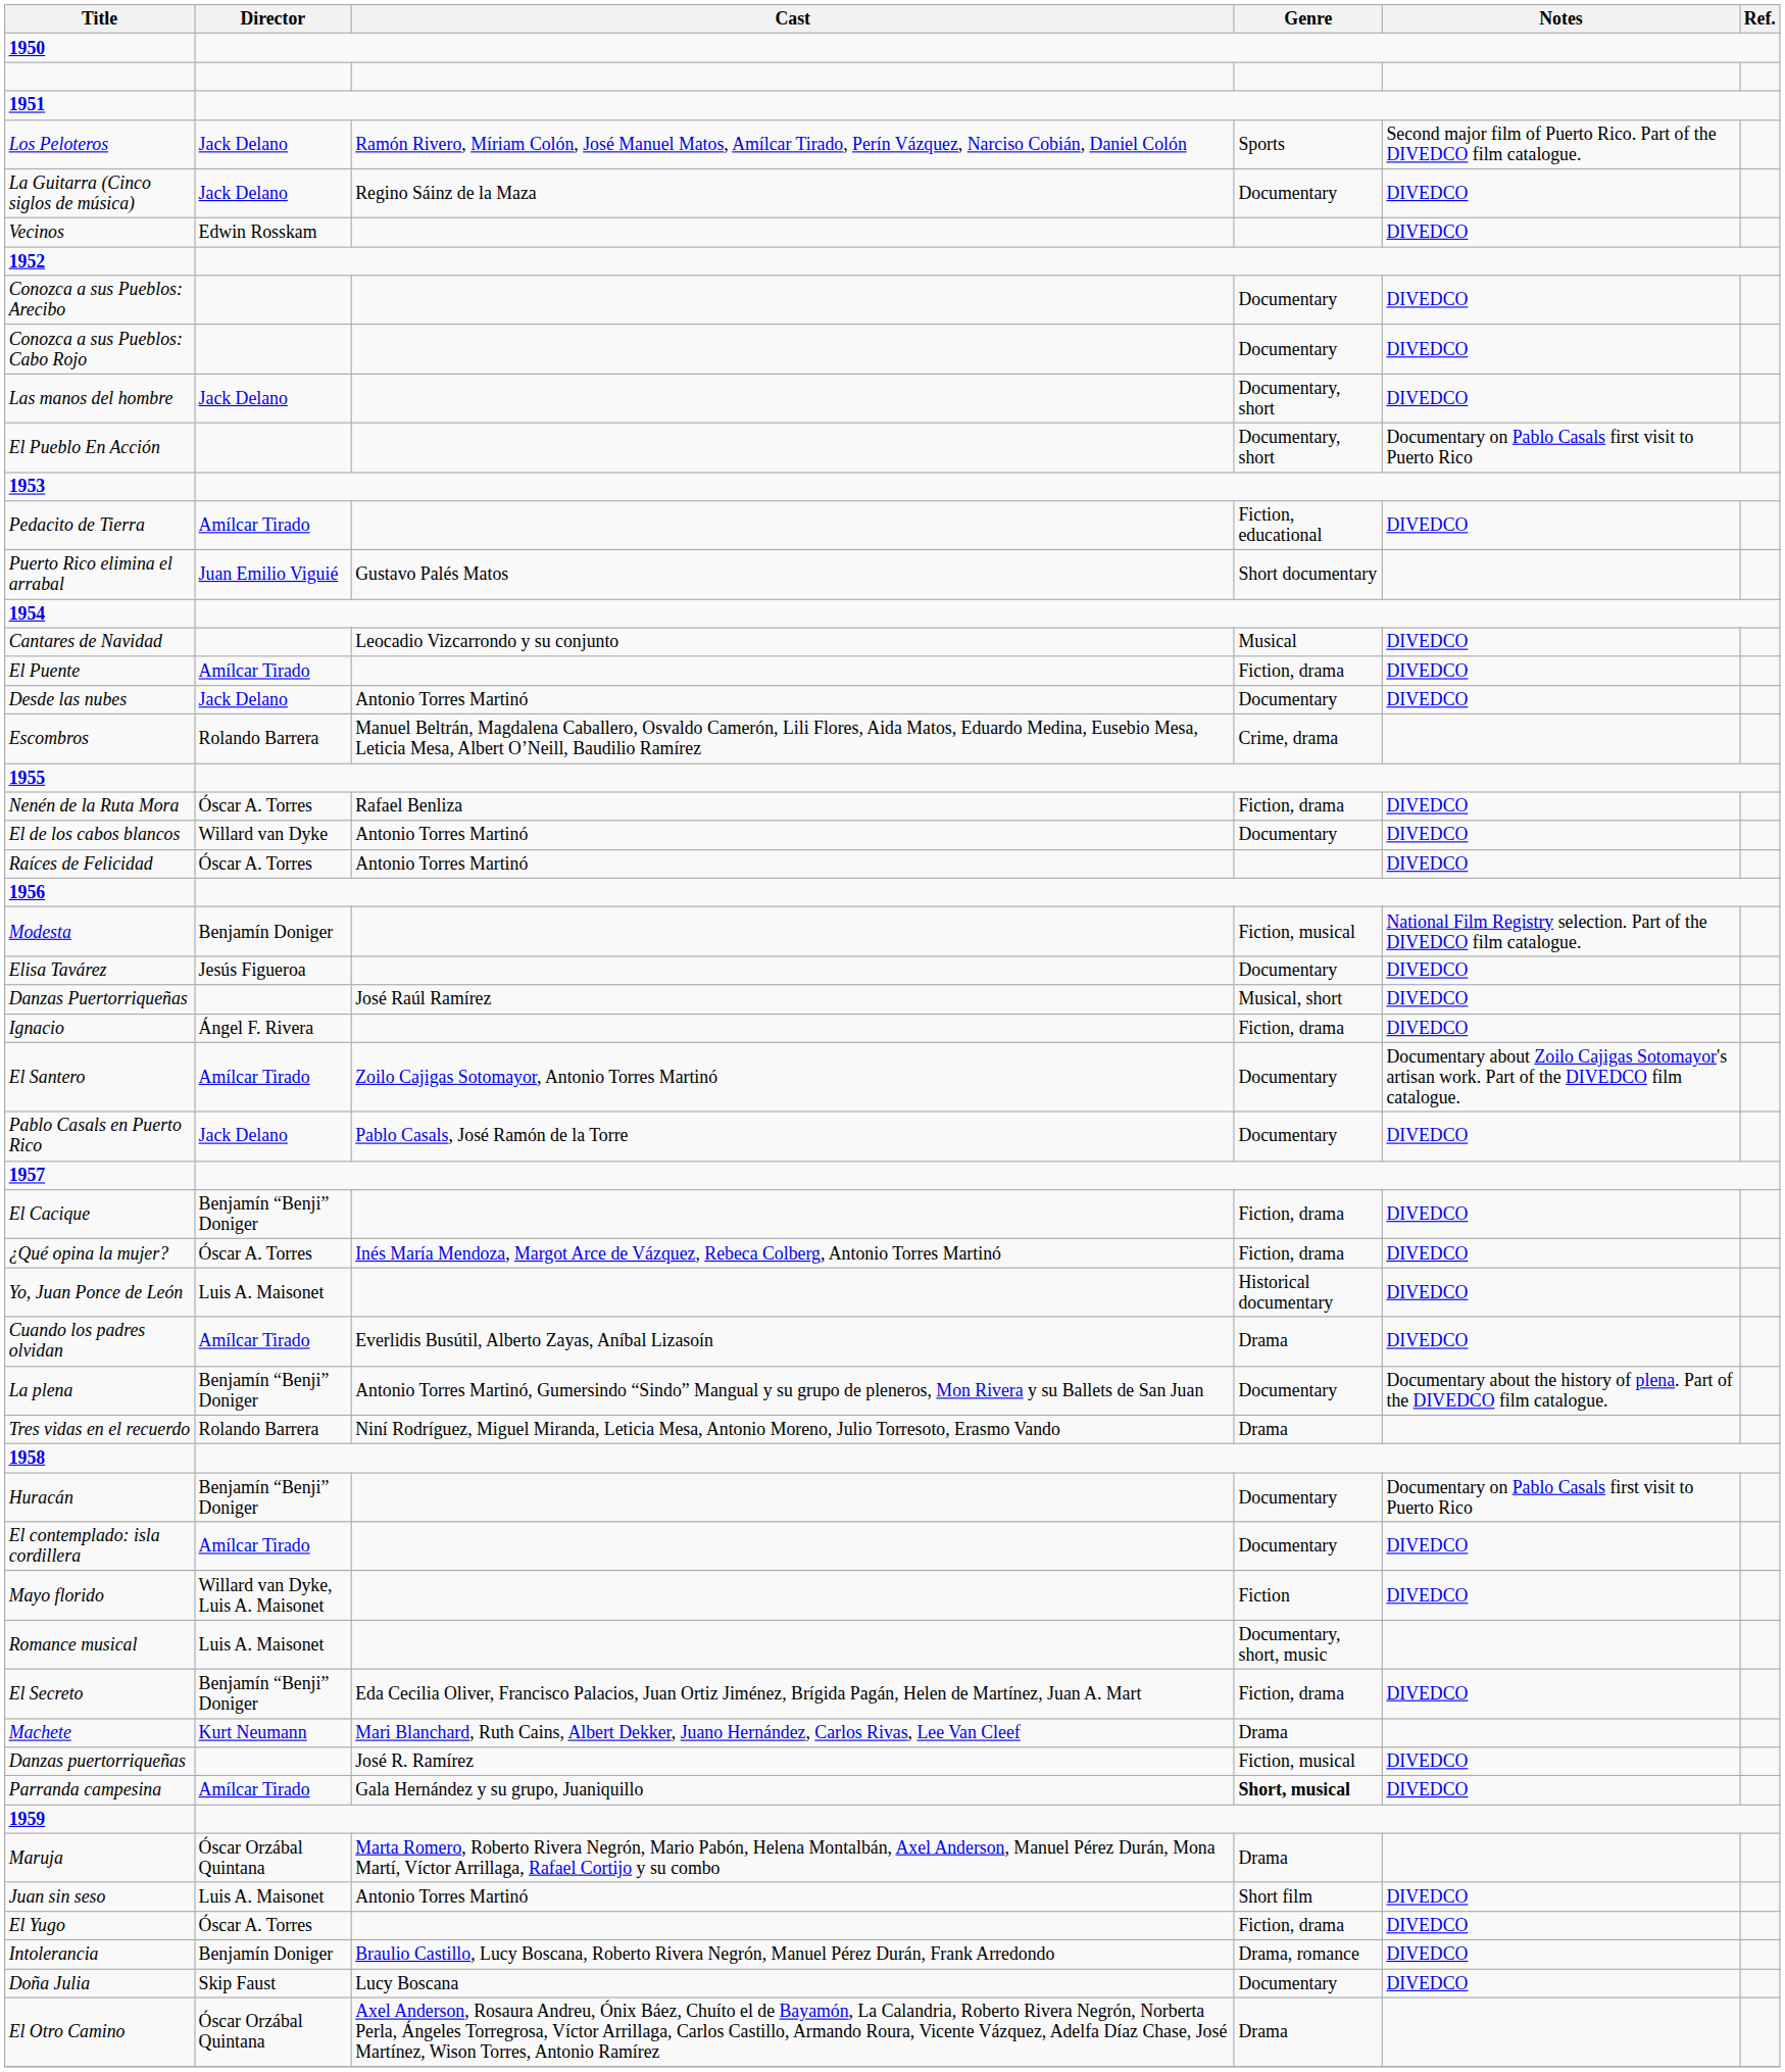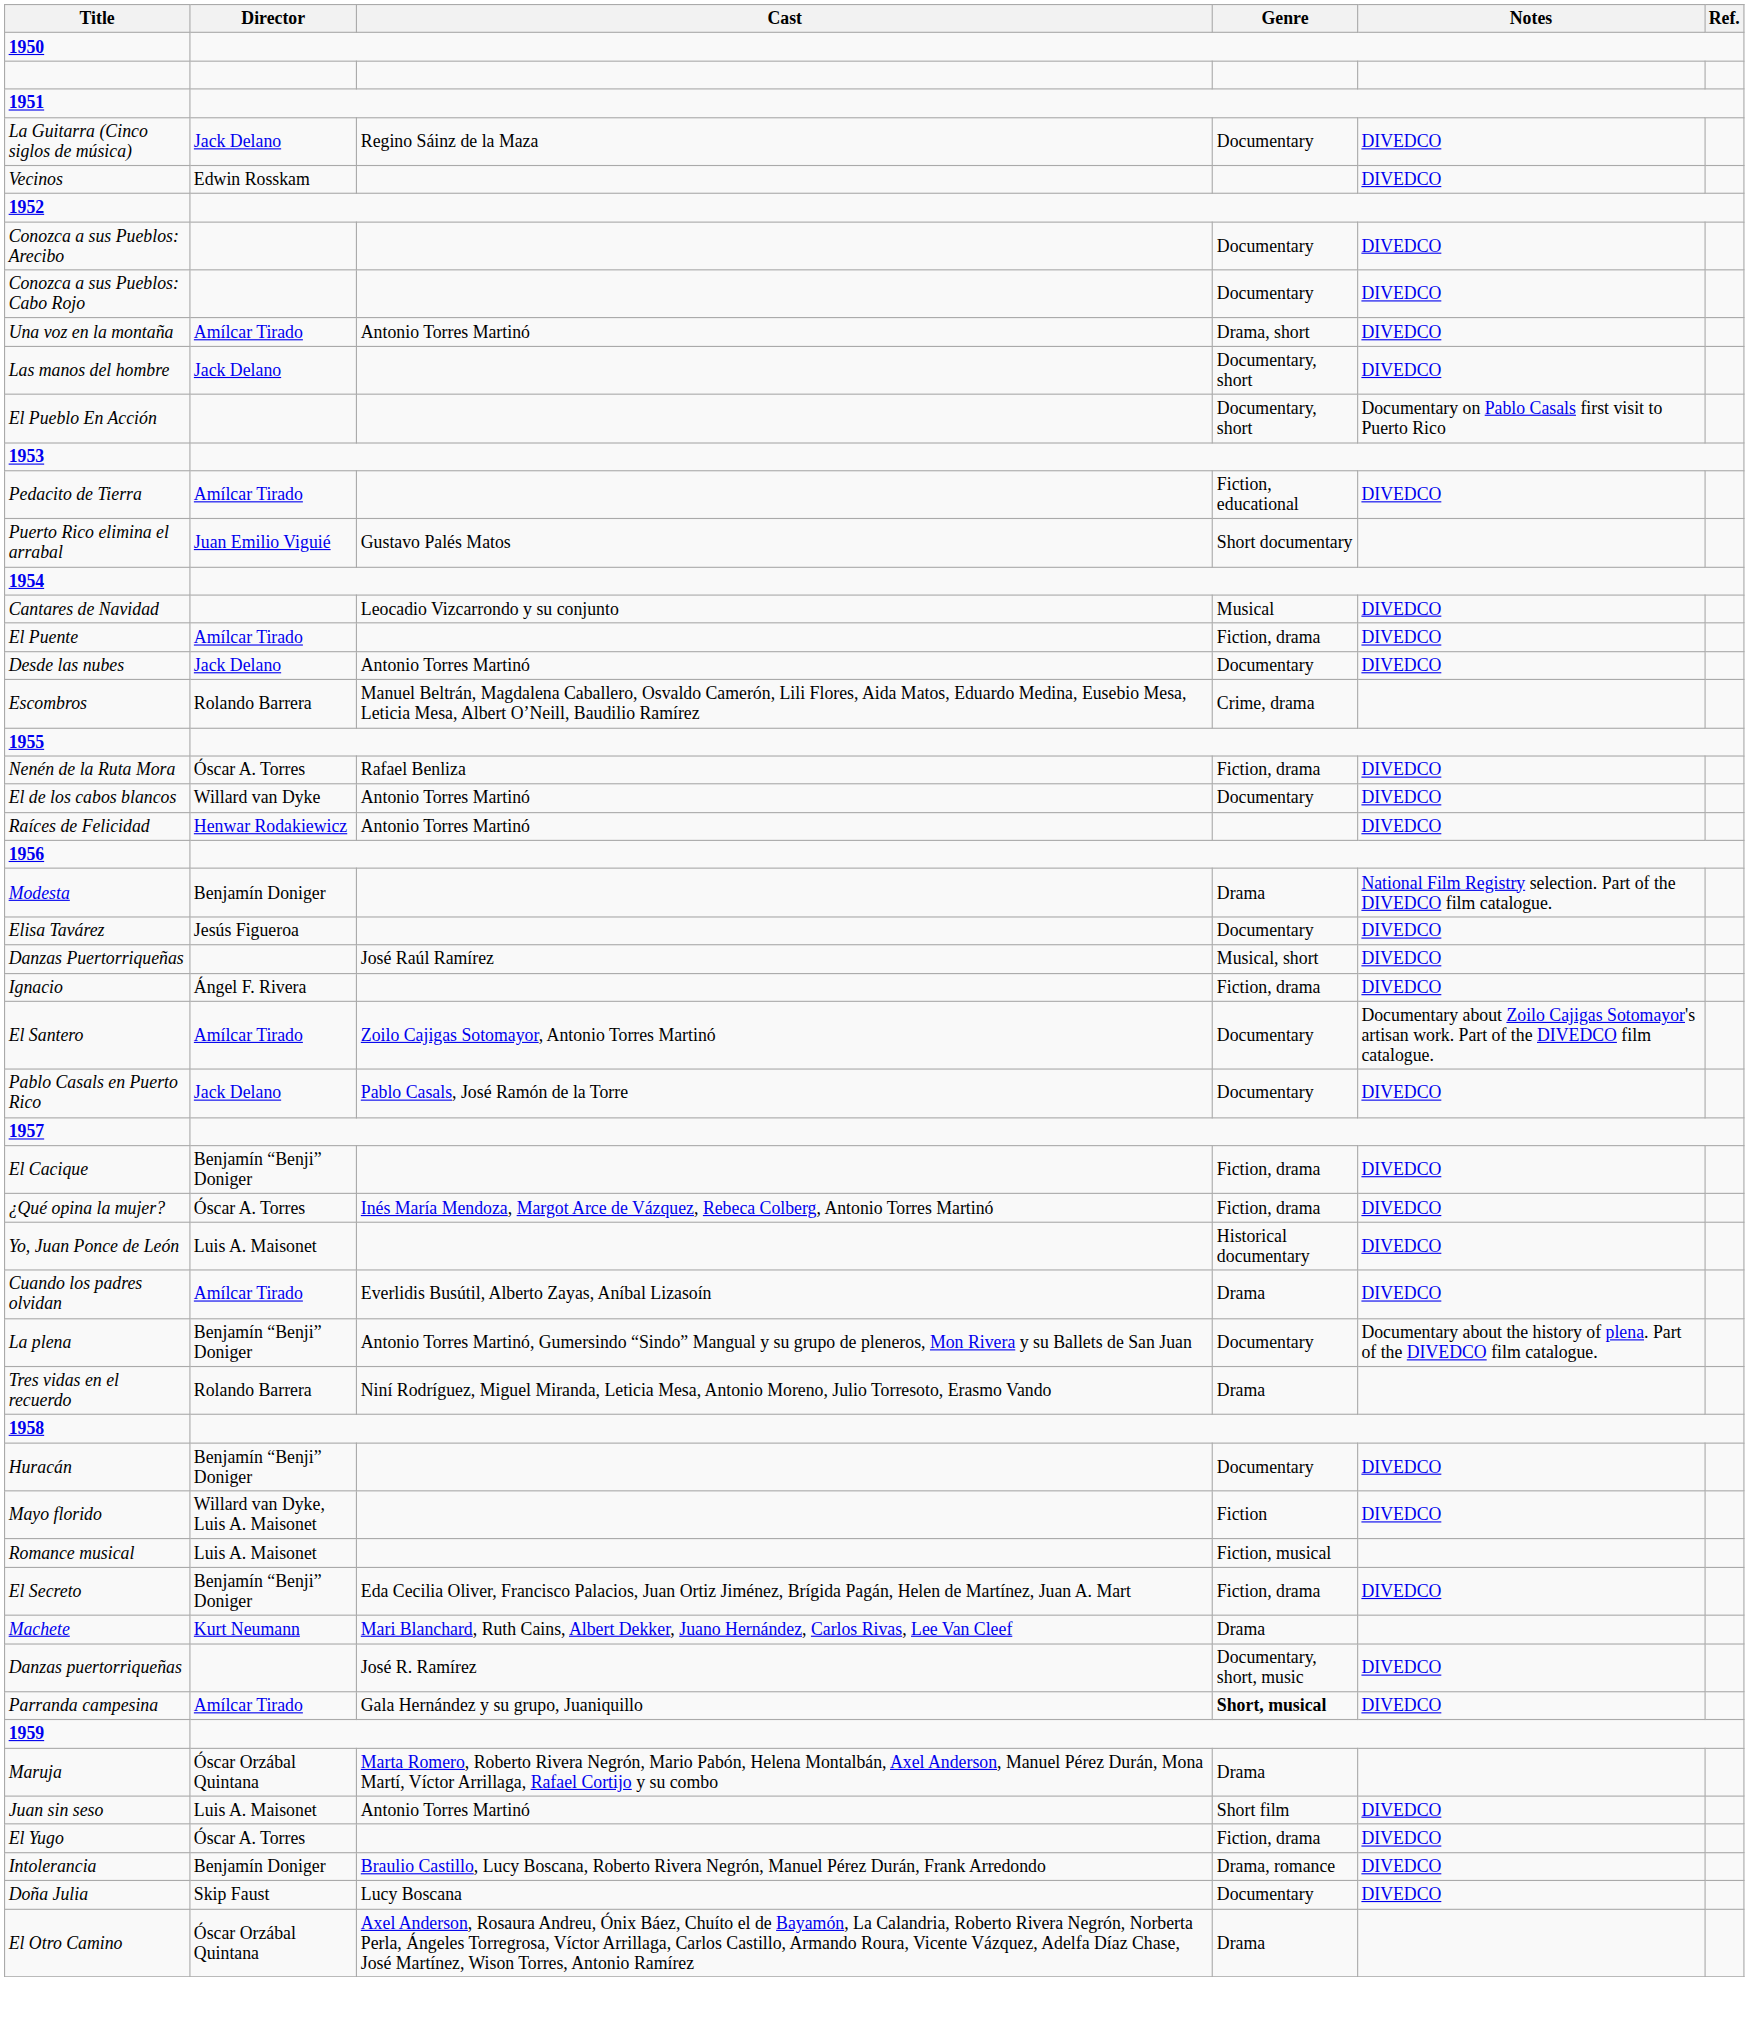- row: Los Peloteros | Jack Delano | Ramón Rivero, Míriam Colón, José Manuel Matos, Amílcar Tirado, Perín Vázquez, Narciso Cobián, Daniel Colón | Sports | Second major film of Puerto Rico. Part of the DIVEDCO film catalogue.
+ row: Una voz en la montaña | Amílcar Tirado | Antonio Torres Martinó | Drama, short | DIVEDCO
Raíces de Felicidad | Director: Óscar A. Torres -> Henwar Rodakiewicz
Modesta | Genre: Fiction, musical -> Drama
Huracán | Notes: Documentary on Pablo Casals first visit to Puerto Rico -> DIVEDCO
- row: El contemplado: isla cordillera | Amílcar Tirado | Documentary | DIVEDCO
Romance musical | Genre: Documentary, short, music -> Fiction, musical
Danzas puertorriqueñas | Genre: Fiction, musical -> Documentary, short, music
